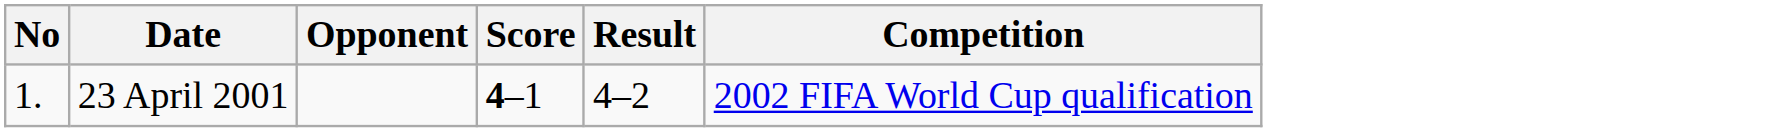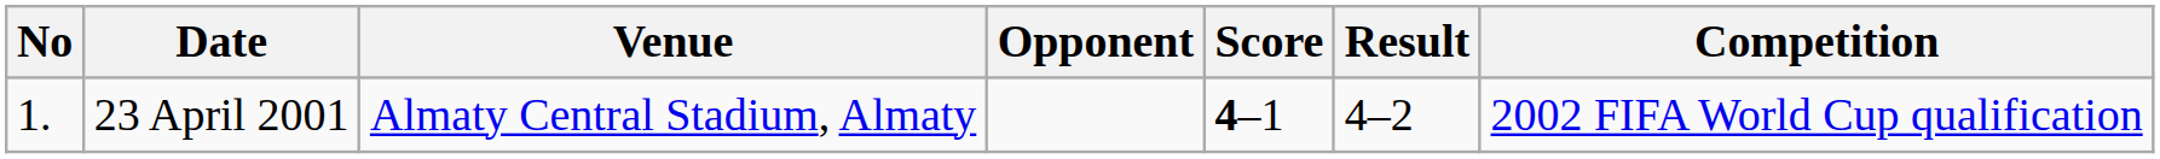+ column: Venue | Almaty Central Stadium, Almaty
